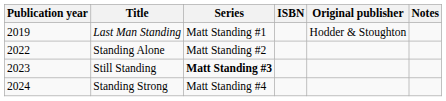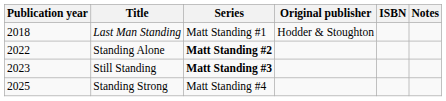columns swapped: Original publisher <-> ISBN
Last Man Standing | Publication year: 2019 -> 2018
Standing Alone | Series: normal -> bold
Standing Strong | Publication year: 2024 -> 2025
